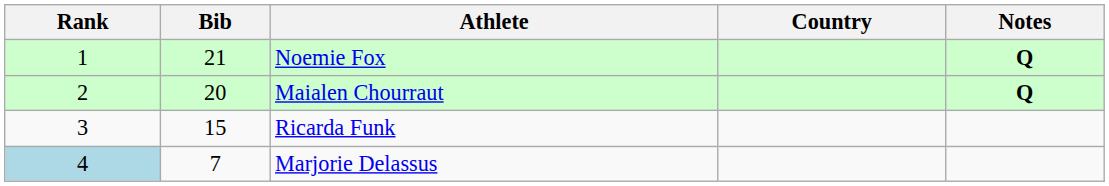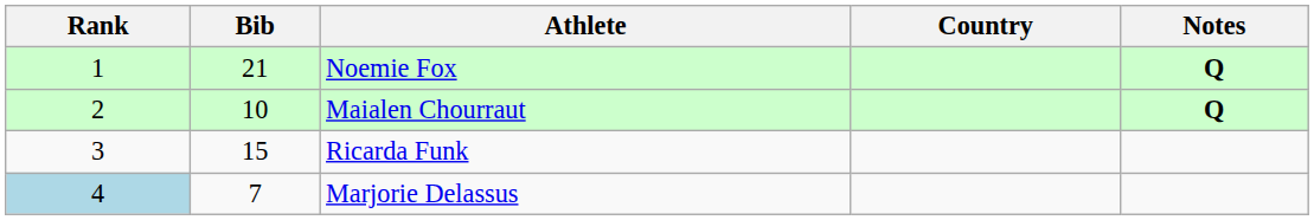Maialen Chourraut | Bib: 20 -> 10
